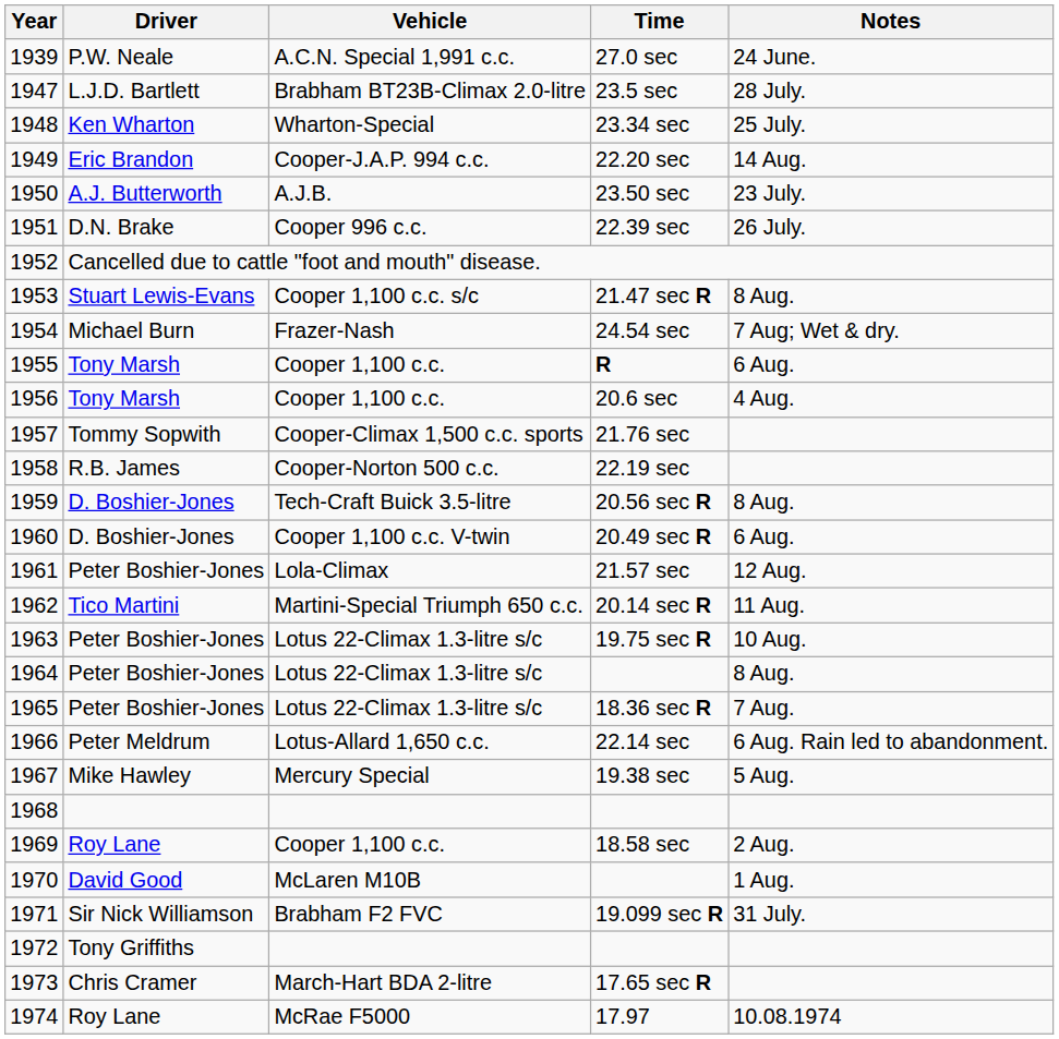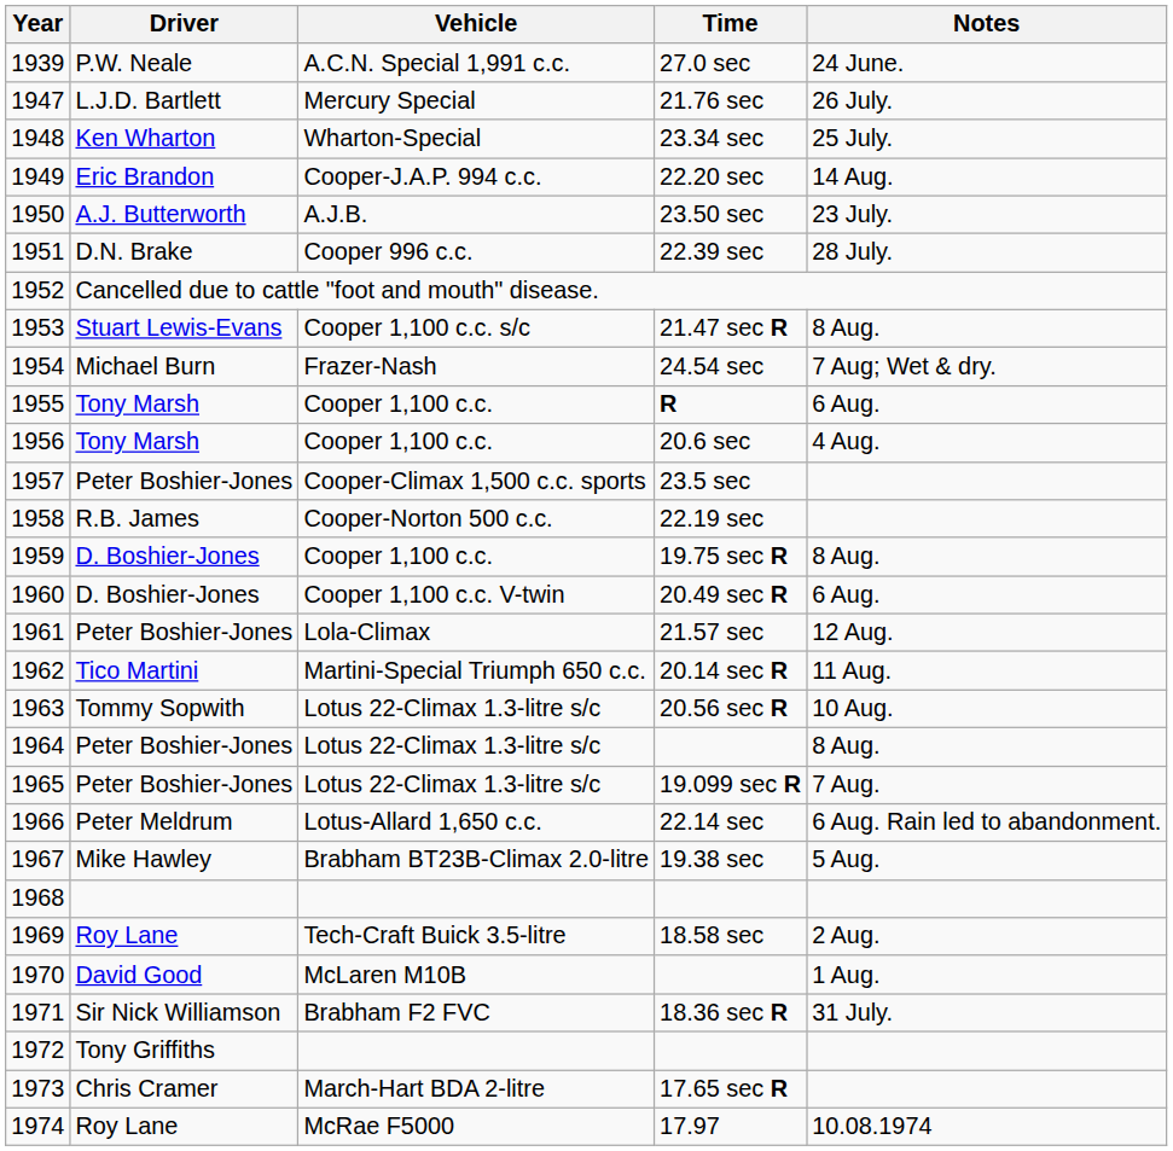1947 | Vehicle: Brabham BT23B-Climax 2.0-litre -> Mercury Special
1947 | Time: 23.5 sec -> 21.76 sec
1947 | Notes: 28 July. -> 26 July.
1951 | Notes: 26 July. -> 28 July.
1957 | Driver: Tommy Sopwith -> Peter Boshier-Jones
1957 | Time: 21.76 sec -> 23.5 sec
1959 | Vehicle: Tech-Craft Buick 3.5-litre -> Cooper 1,100 c.c.
1959 | Time: 20.56 sec R -> 19.75 sec R
1963 | Driver: Peter Boshier-Jones -> Tommy Sopwith
1963 | Time: 19.75 sec R -> 20.56 sec R
1965 | Time: 18.36 sec R -> 19.099 sec R
1967 | Vehicle: Mercury Special -> Brabham BT23B-Climax 2.0-litre
1969 | Vehicle: Cooper 1,100 c.c. -> Tech-Craft Buick 3.5-litre
1971 | Time: 19.099 sec R -> 18.36 sec R
